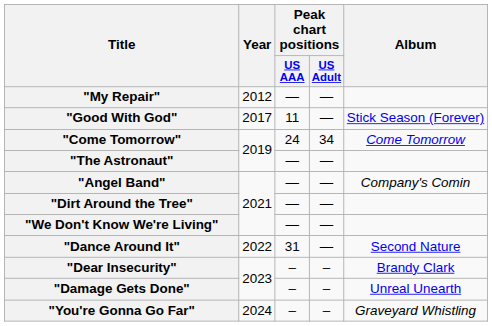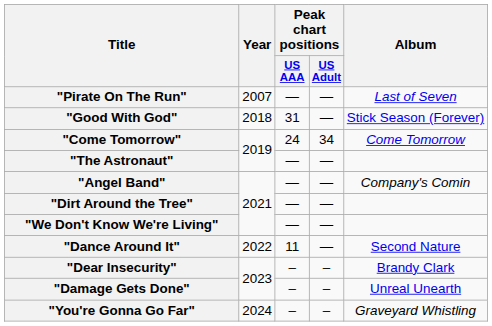+ row: "Pirate On The Run" | 2007 | — | — | Last of Seven
- row: "My Repair" | 2012 | — | —
"Good With God" | Year: 2017 -> 2018
"Good With God" | Peak chart positions / US AAA: 11 -> 31
"Dance Around It" | Peak chart positions / US AAA: 31 -> 11
